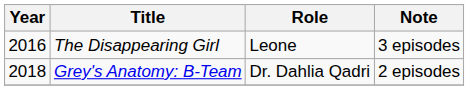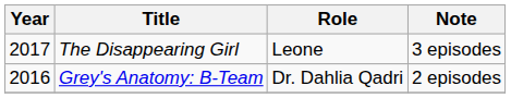The Disappearing Girl | Year: 2016 -> 2017
Grey's Anatomy: B-Team | Year: 2018 -> 2016
